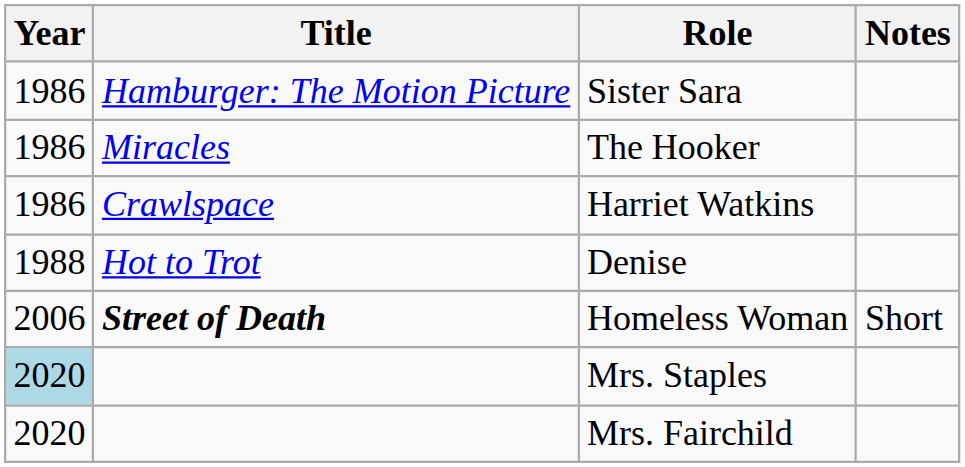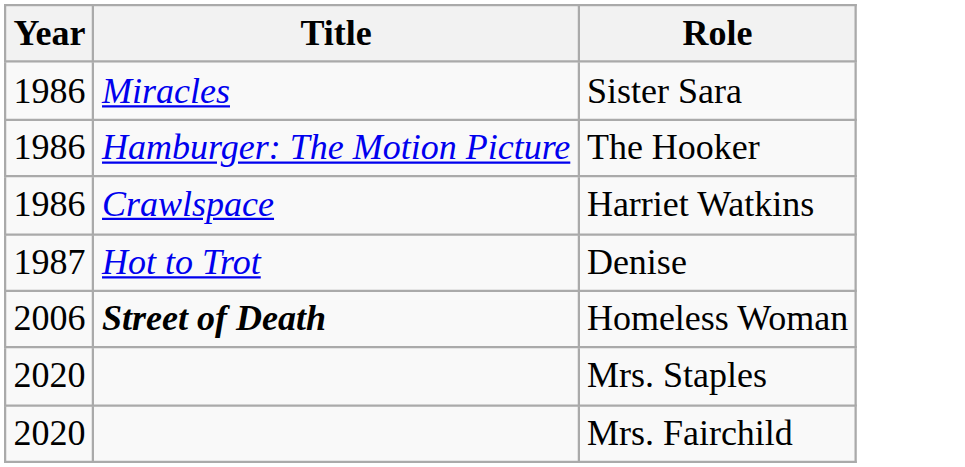- column: Notes | Short
Sister Sara | Title: Hamburger: The Motion Picture -> Miracles
The Hooker | Title: Miracles -> Hamburger: The Motion Picture
Denise | Year: 1988 -> 1987
Mrs. Staples | Year: lightblue background -> no background
